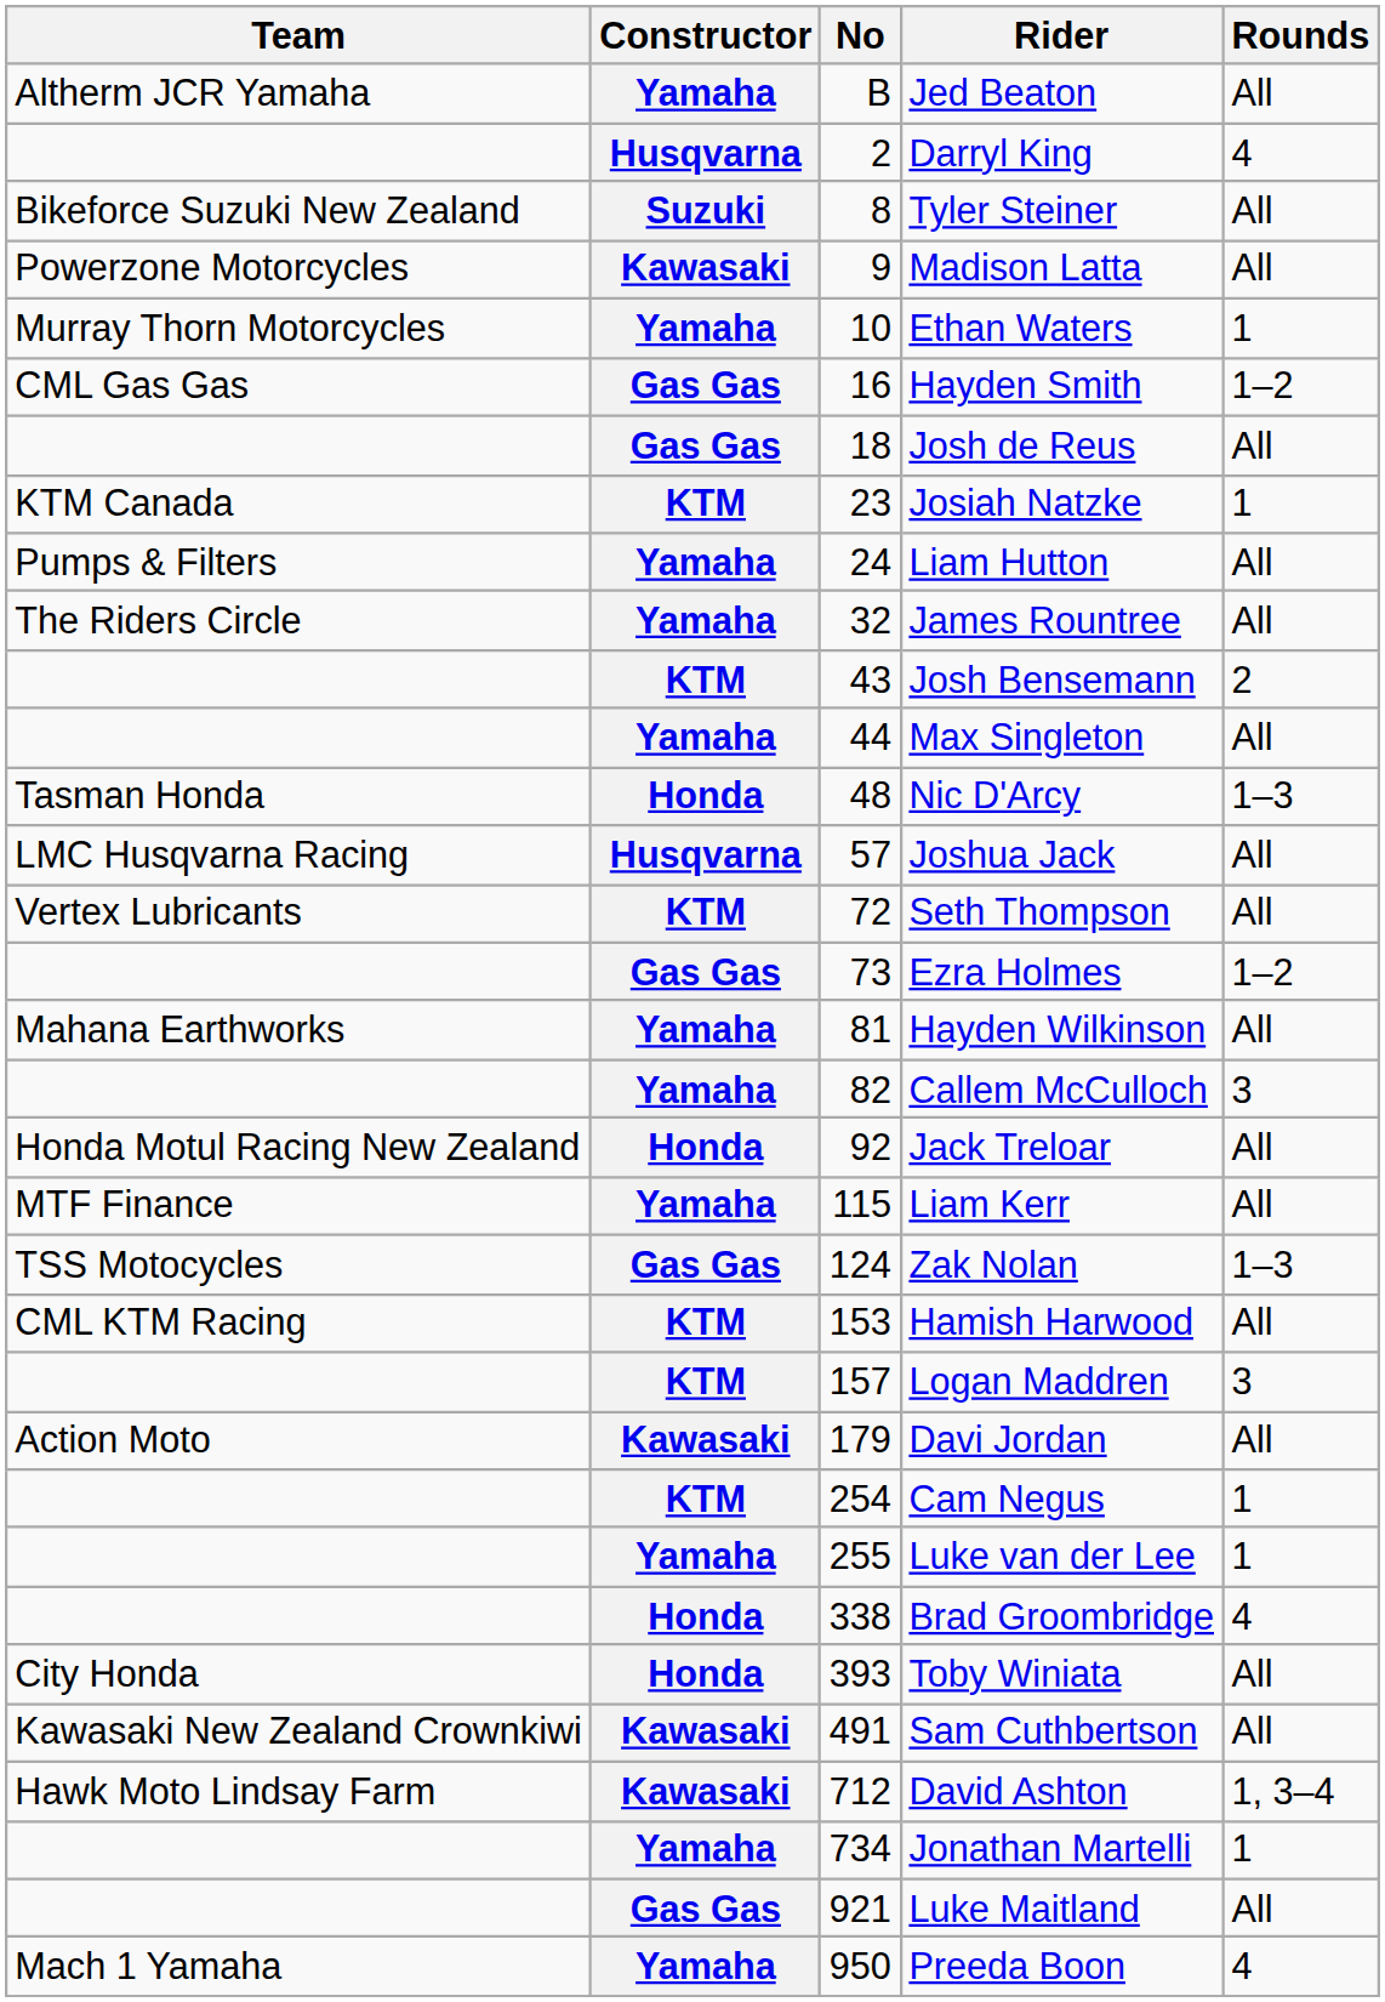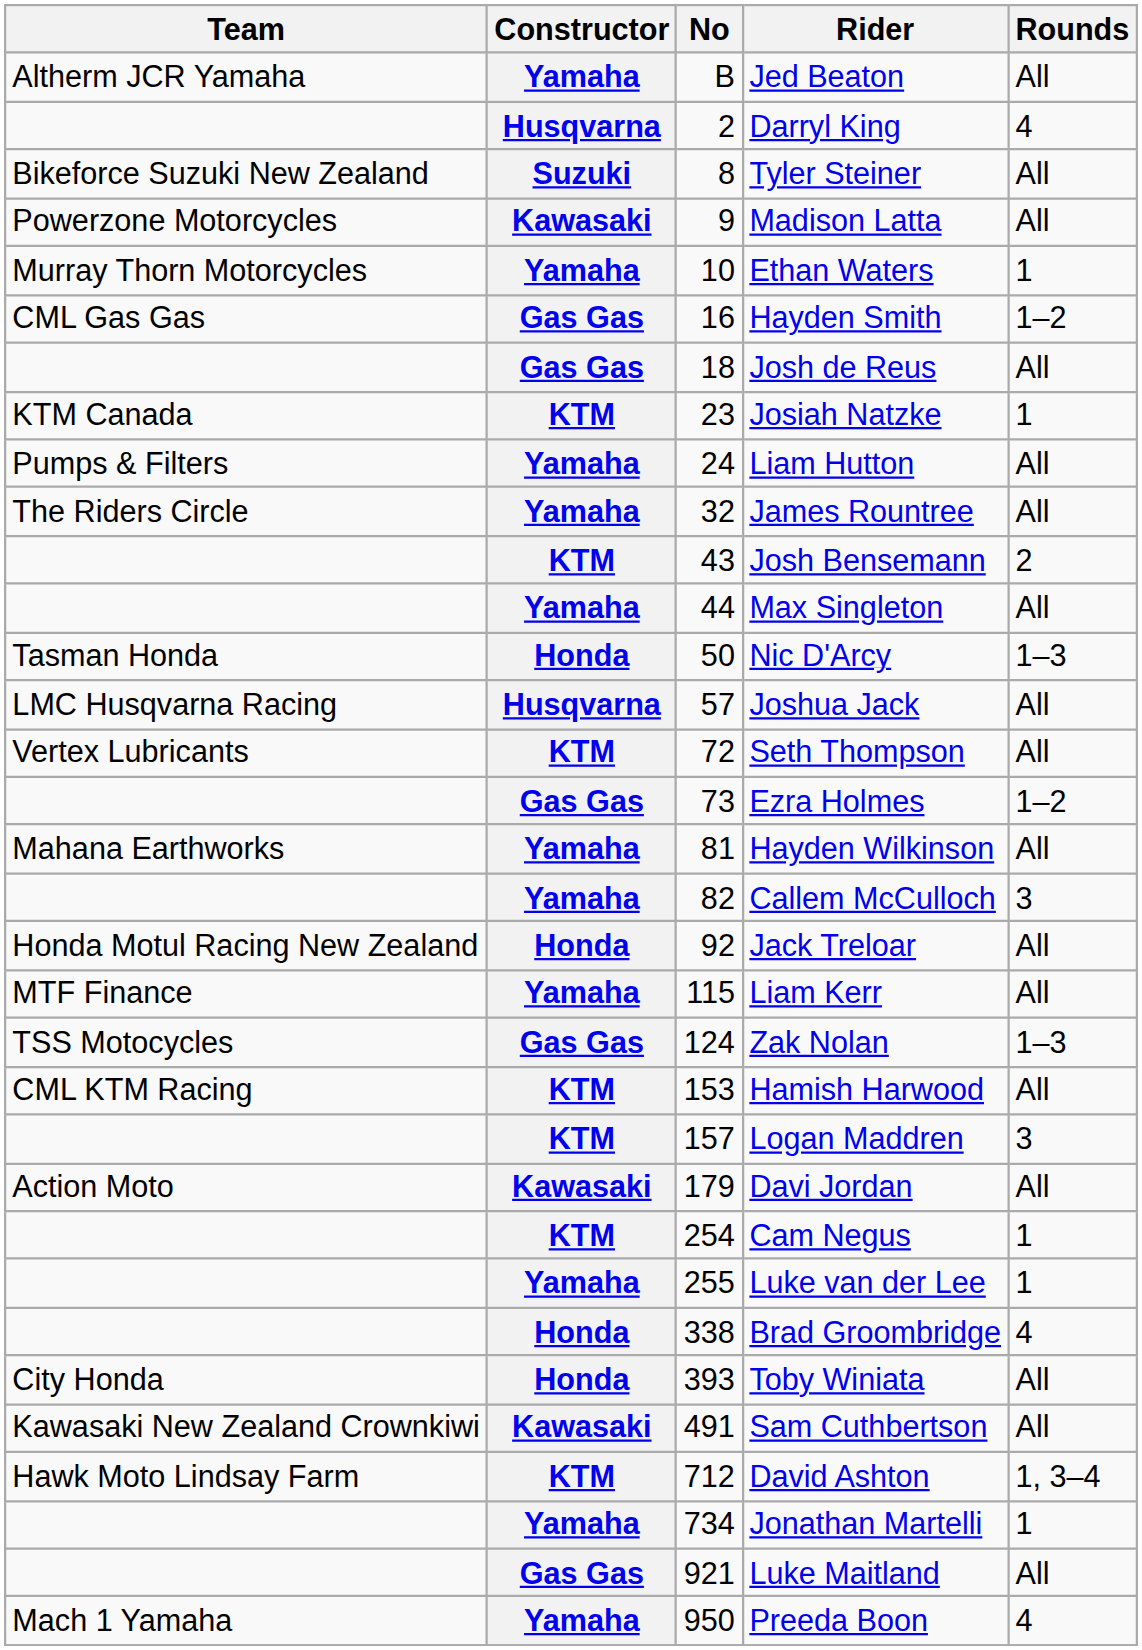Nic D'Arcy | No: 48 -> 50
David Ashton | Constructor: Kawasaki -> KTM
